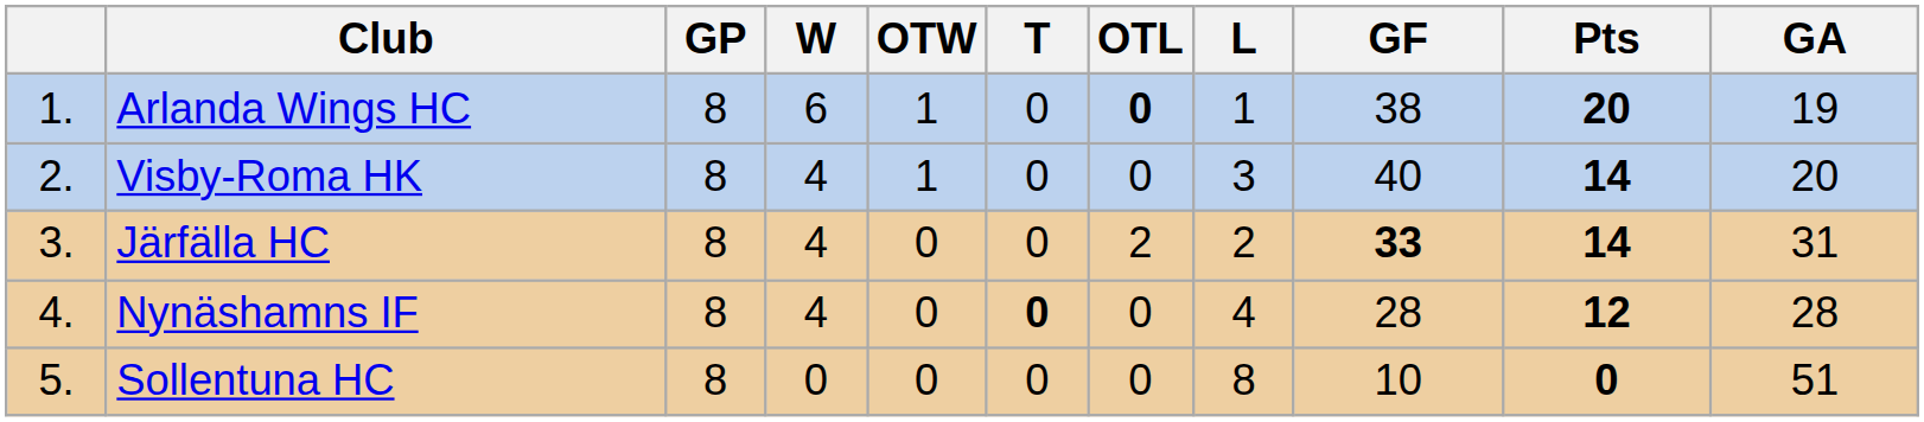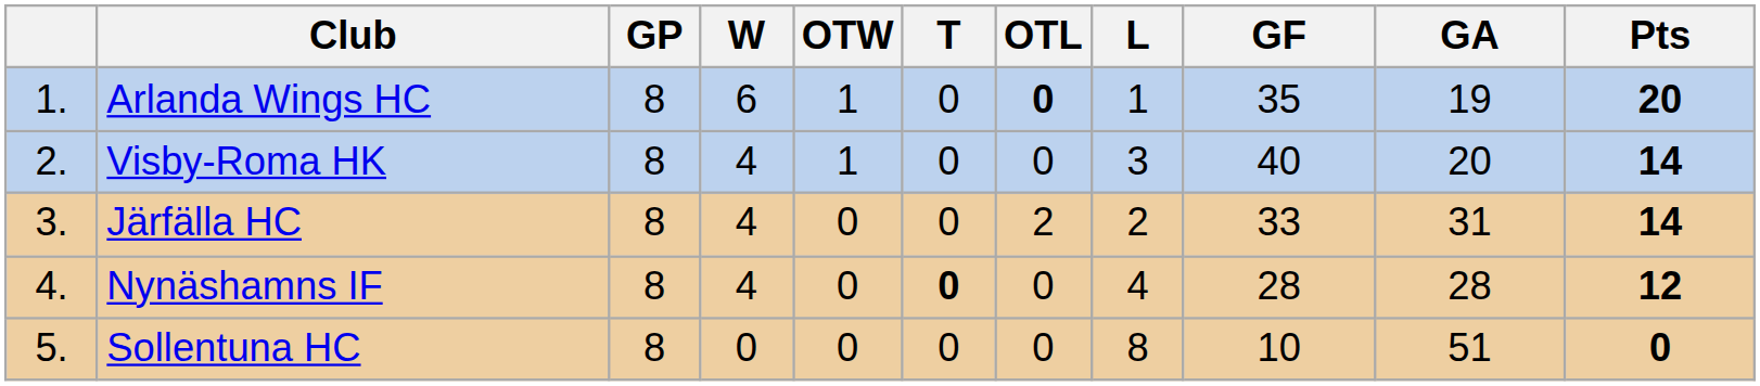columns swapped: GA <-> Pts
Arlanda Wings HC | GF: 38 -> 35
Järfälla HC | GF: bold -> normal
